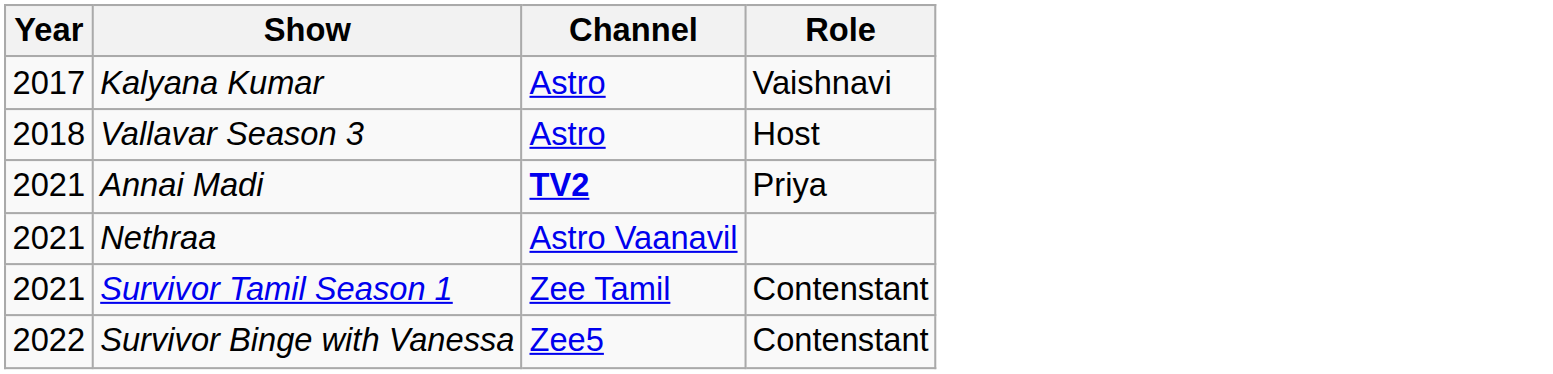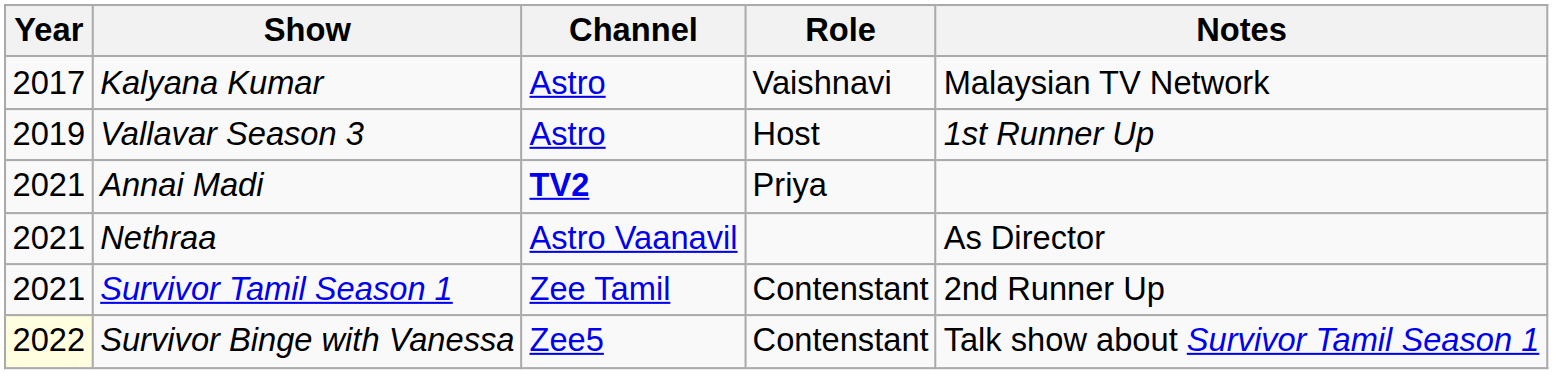+ column: Notes | Malaysian TV Network | 1st Runner Up | As Director | 2nd Runner Up | Talk show about Survivor Tamil Season 1
Vallavar Season 3 | Year: 2018 -> 2019
Survivor Binge with Vanessa | Year: no background -> lightyellow background
